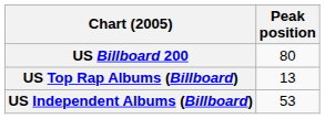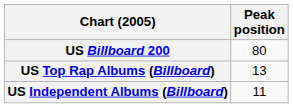US Independent Albums (Billboard) | Peak position: 53 -> 11
